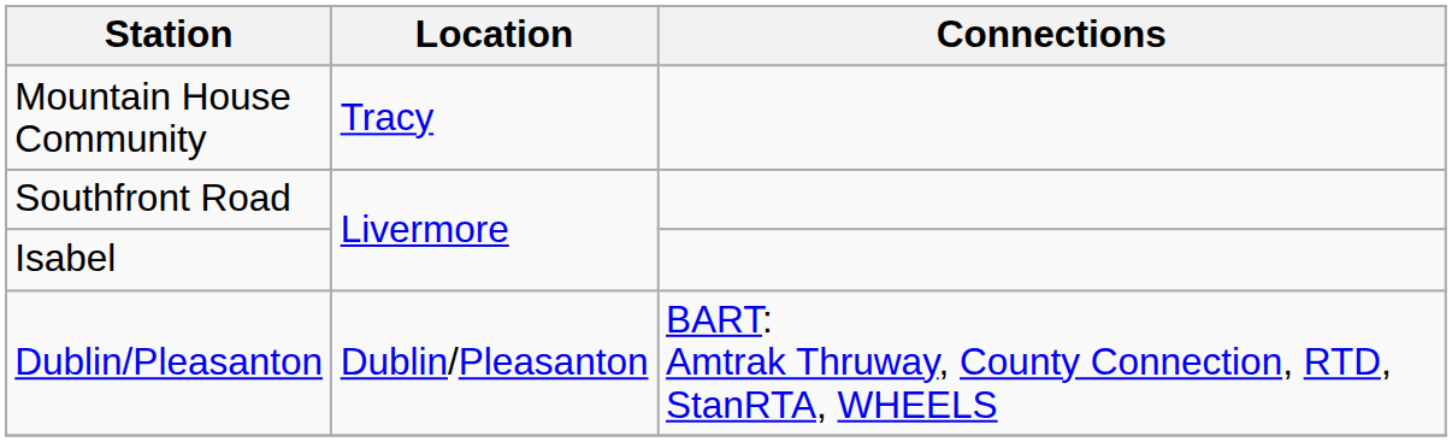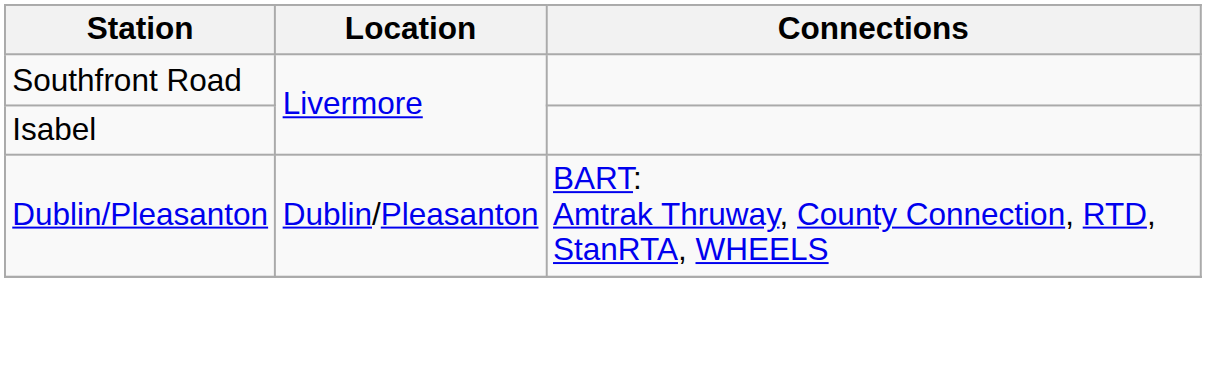- row: Mountain House Community | Tracy
